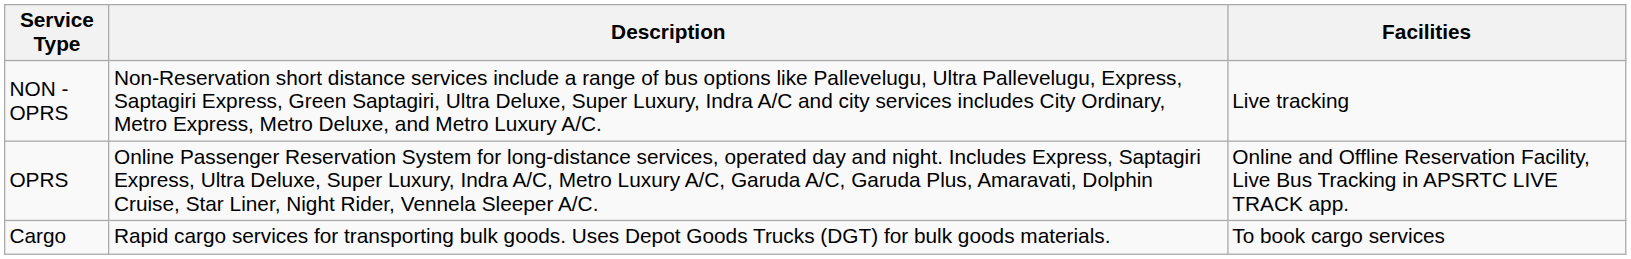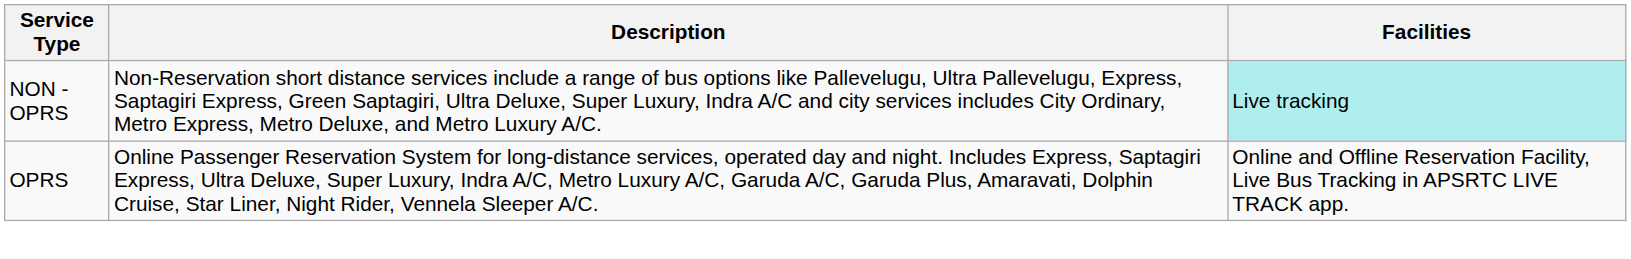NON - OPRS | Facilities: no background -> paleturquoise background
- row: Cargo | Rapid cargo services for transporting bulk goods. Uses Depot Goods Trucks (DGT) for bulk goods materials. | To book cargo services
